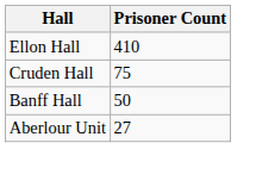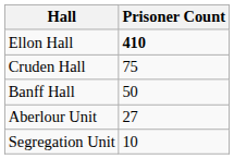Ellon Hall | Prisoner Count: normal -> bold
+ row: Segregation Unit | 10
